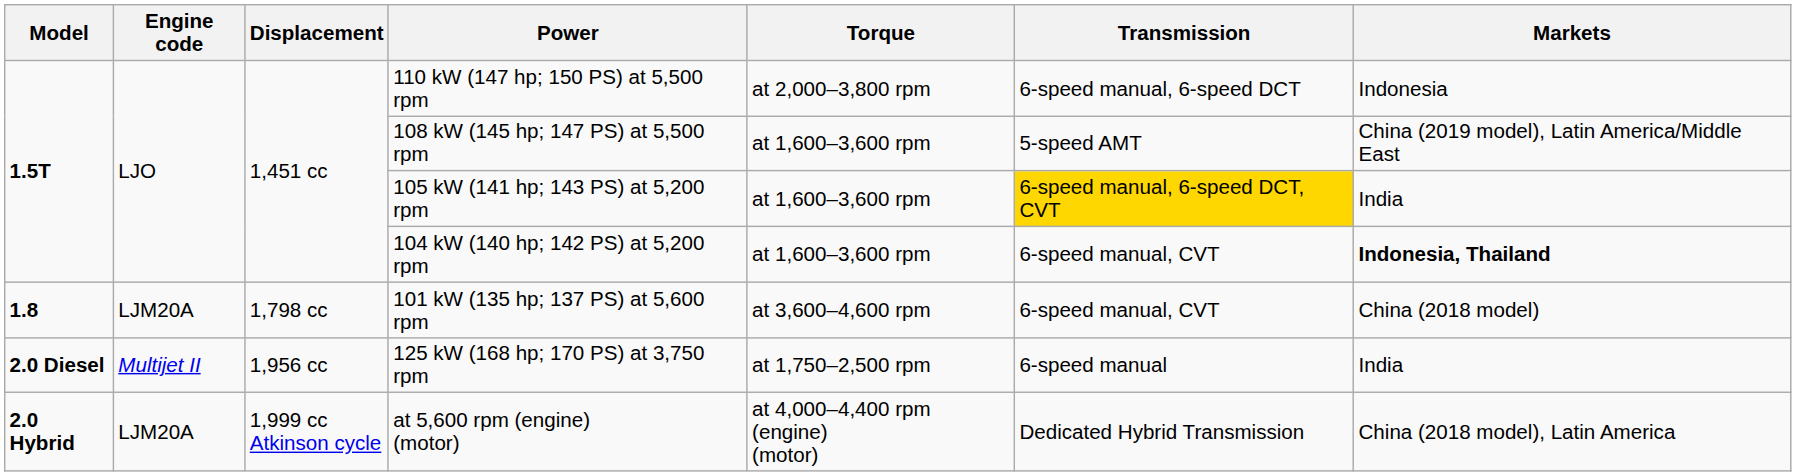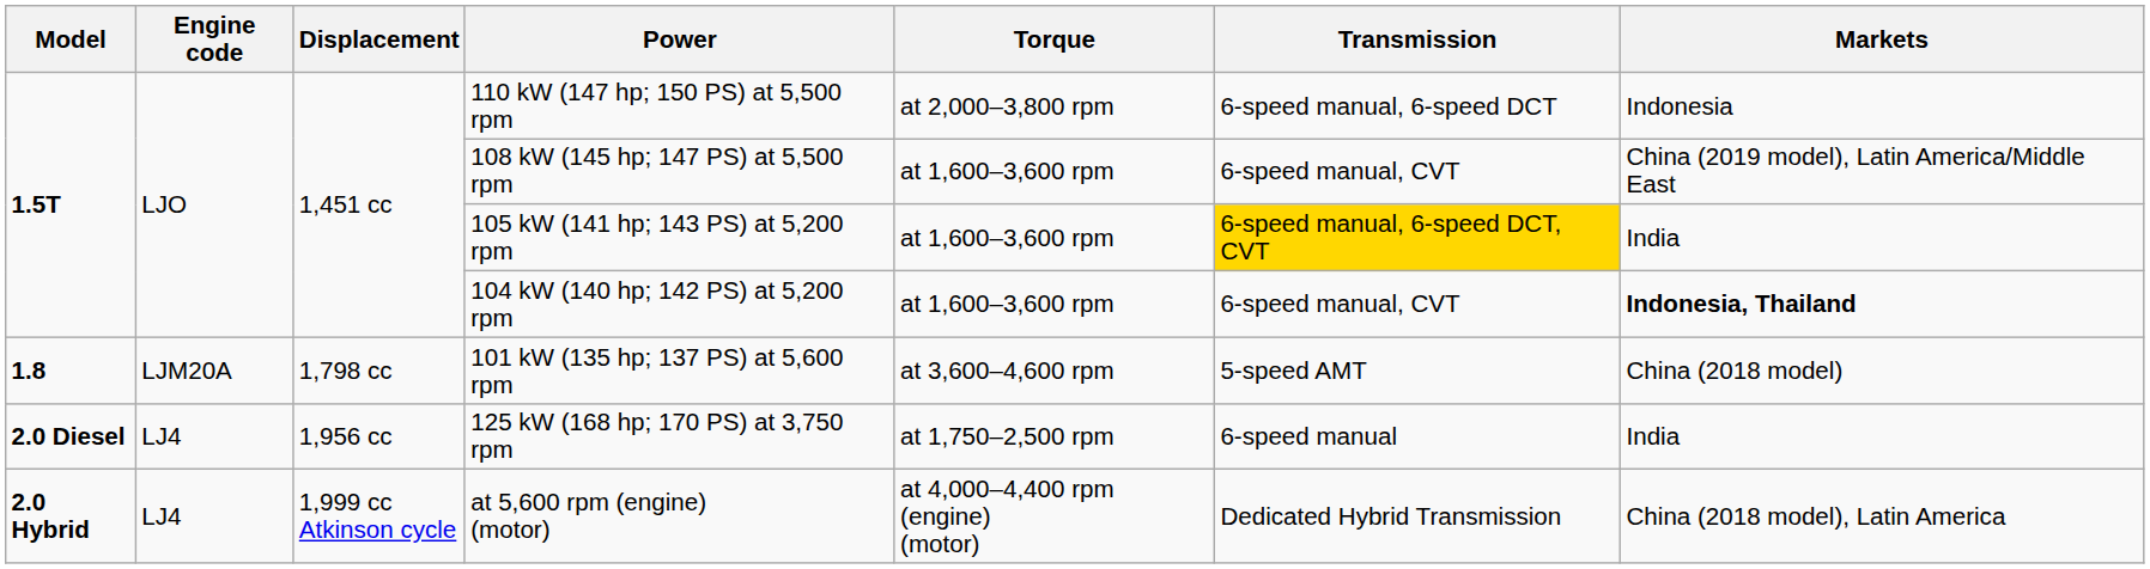108 kW (145 hp; 147 PS) at 5,500 rpm | Transmission: 5-speed AMT -> 6-speed manual, CVT
101 kW (135 hp; 137 PS) at 5,600 rpm | Transmission: 6-speed manual, CVT -> 5-speed AMT
125 kW (168 hp; 170 PS) at 3,750 rpm | Engine code: Multijet II -> LJ4
at 5,600 rpm (engine) (motor) | Engine code: LJM20A -> LJ4
